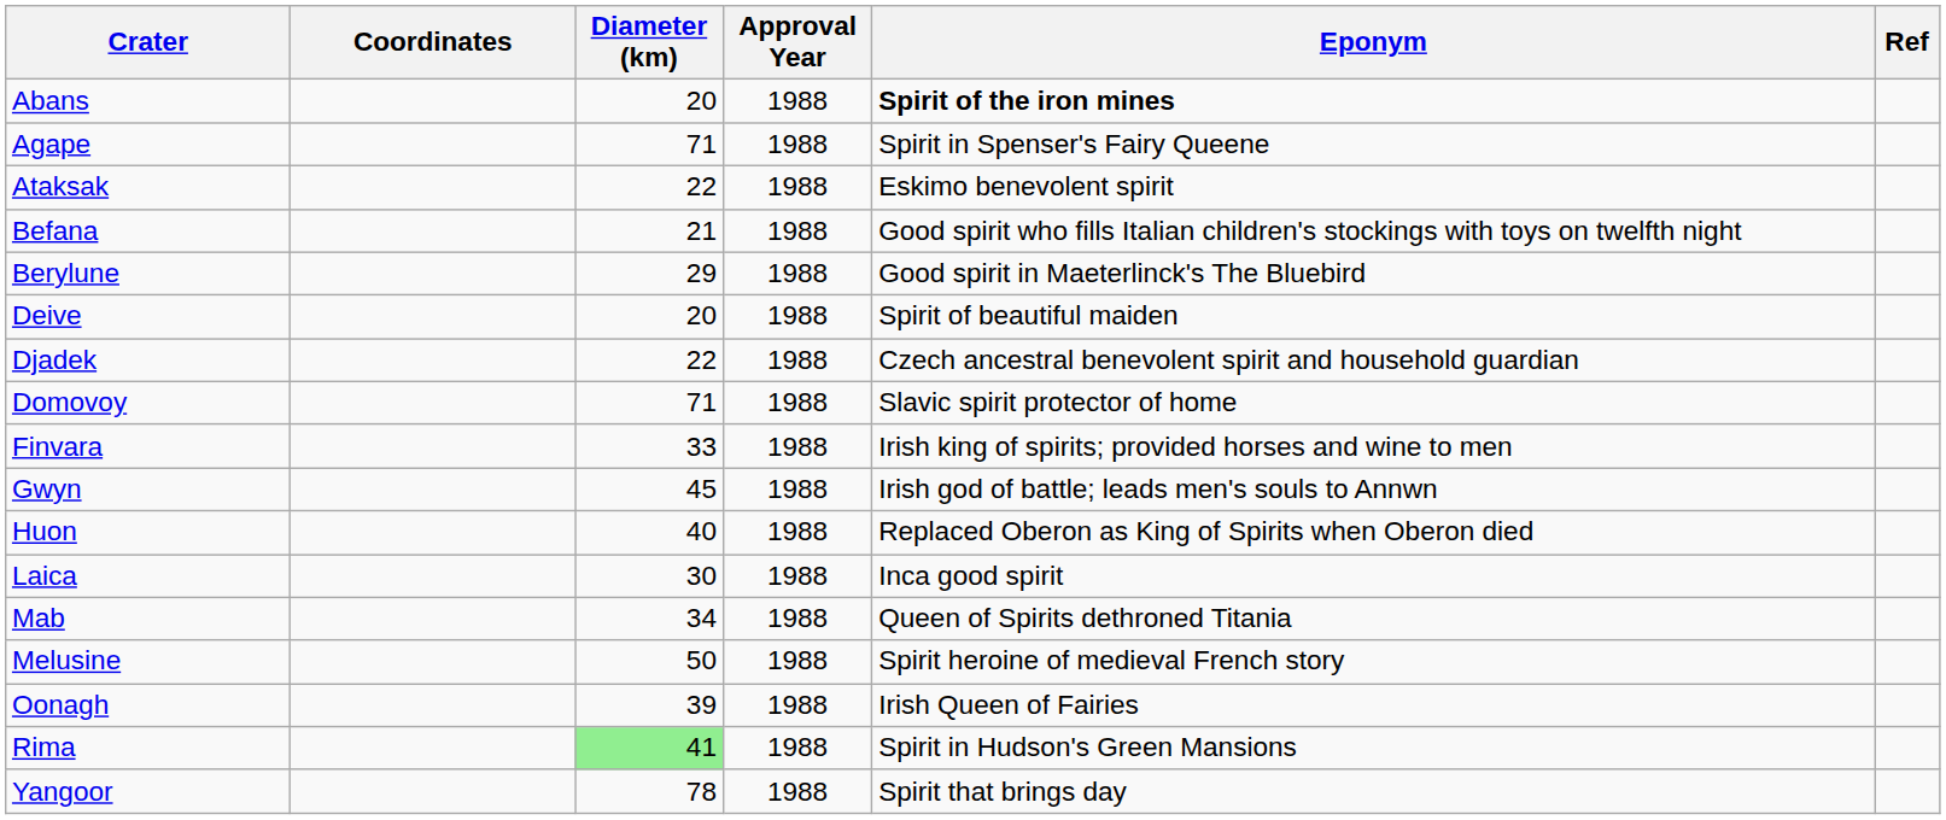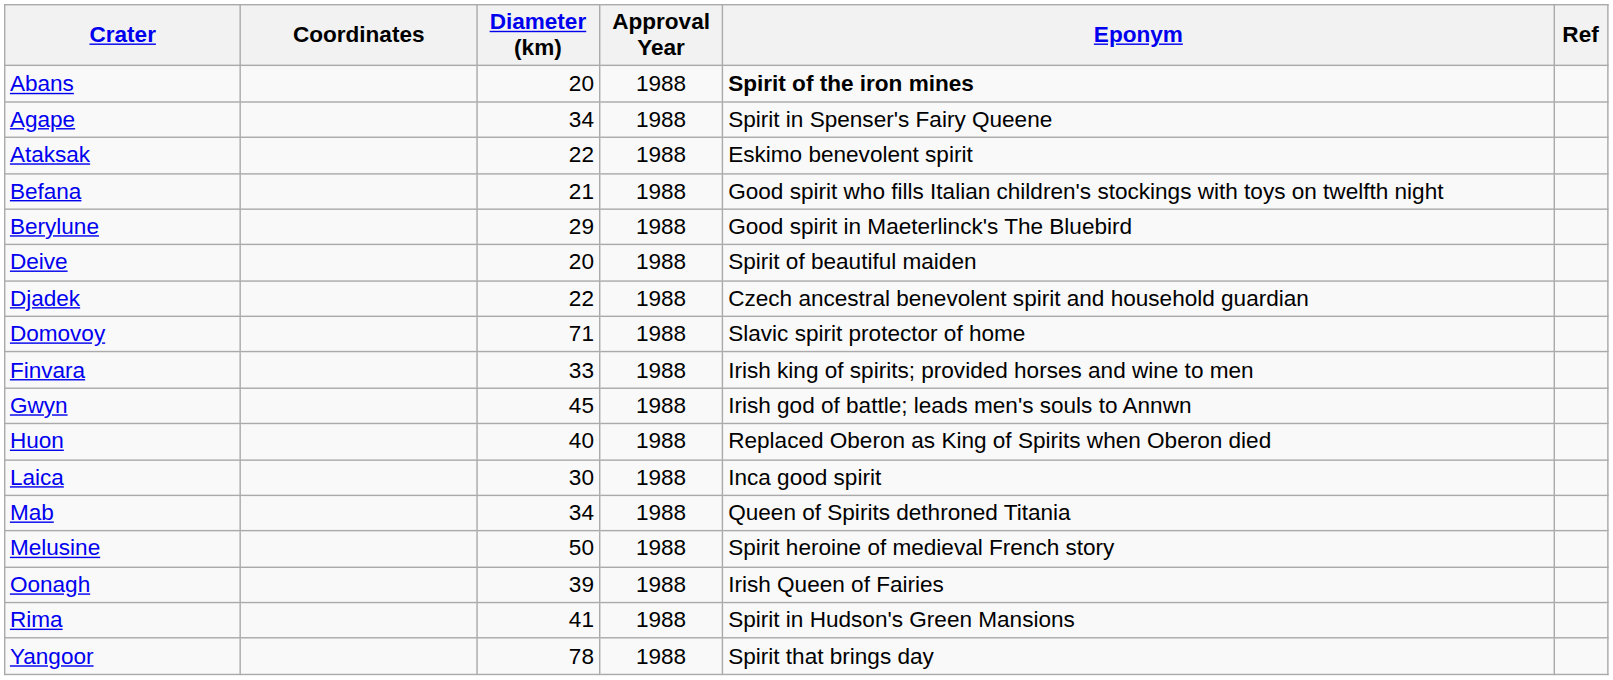Agape | Diameter (km): 71 -> 34
Rima | Diameter (km): lightgreen background -> no background
